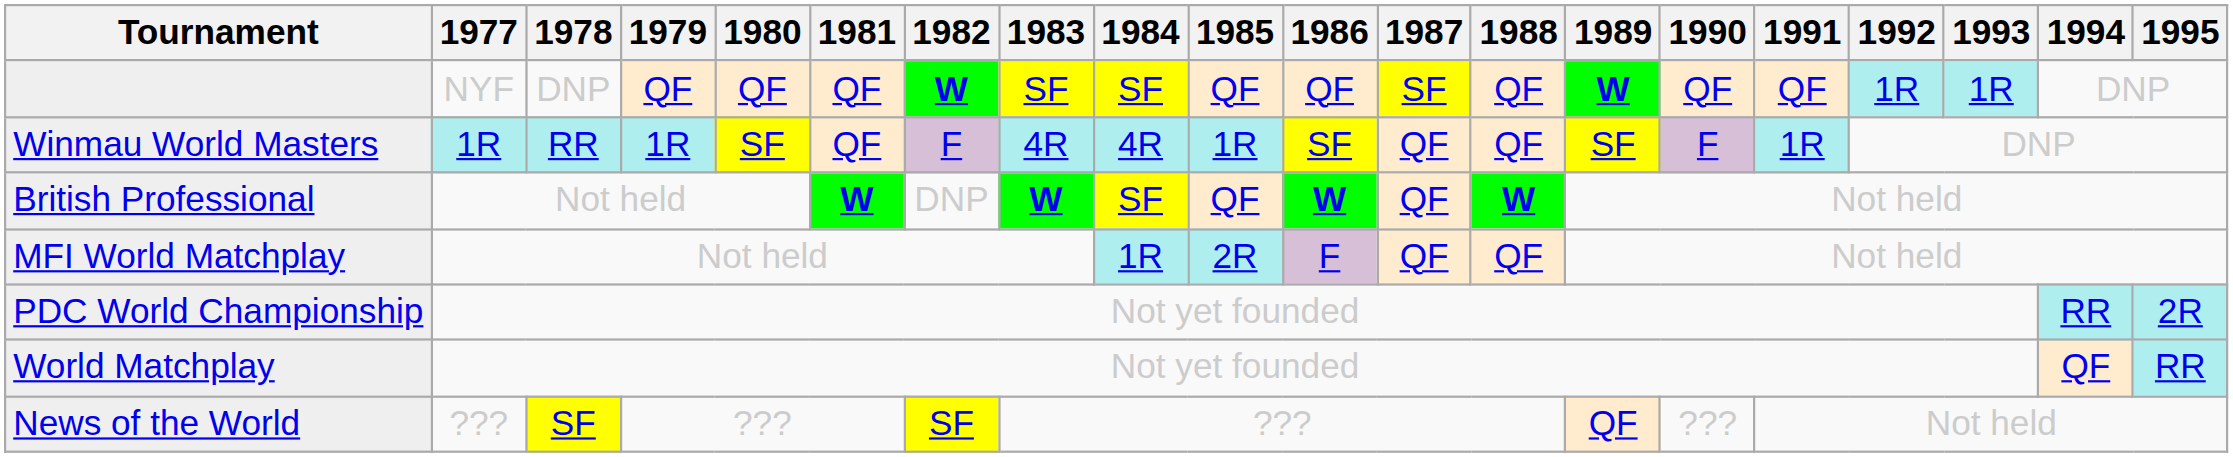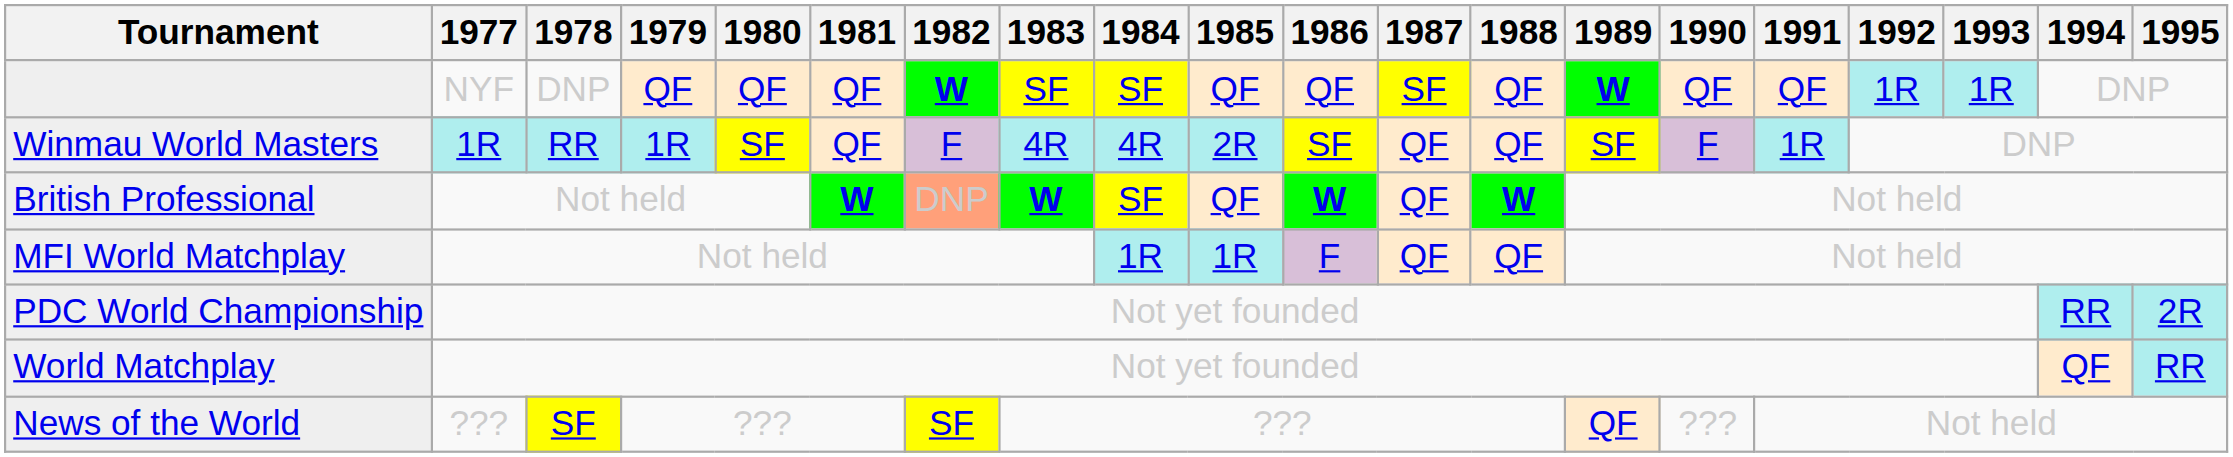Winmau World Masters | 1985: 1R -> 2R
British Professional | 1982: no background -> lightsalmon background
MFI World Matchplay | 1985: 2R -> 1R
